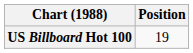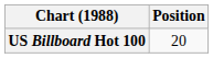US Billboard Hot 100 | Position: 19 -> 20
